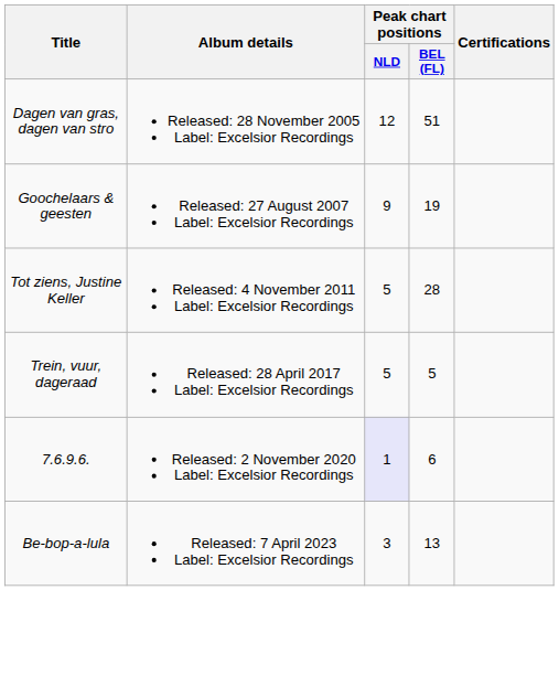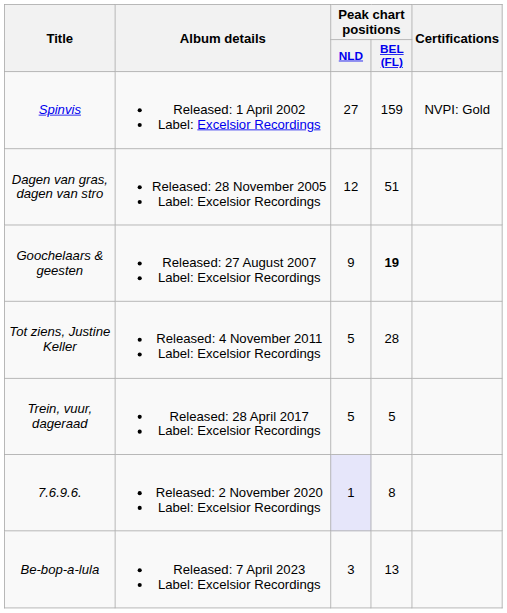+ row: Spinvis | Released: 1 April 2002 Label: Excelsior Recordings | 27 | 159 | NVPI: Gold
Goochelaars & geesten | Peak chart positions / BEL (FL): normal -> bold
7.6.9.6. | Peak chart positions / BEL (FL): 6 -> 8
